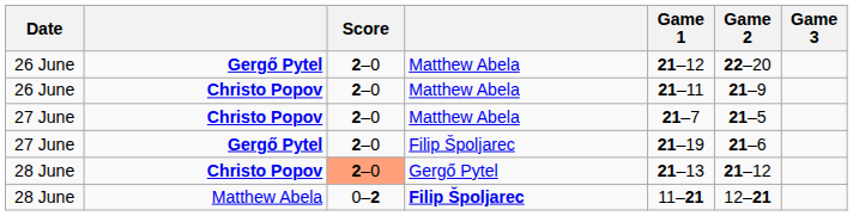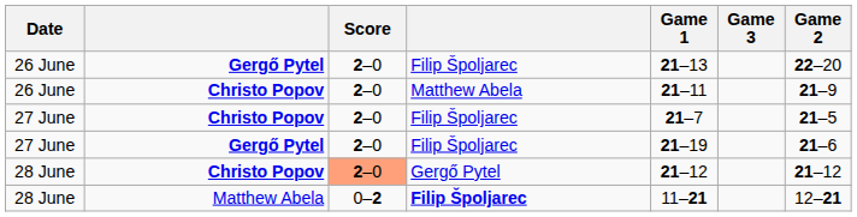columns swapped: Game 2 <-> Game 3
26 June / Gergő Pytel | column 4: Matthew Abela -> Filip Špoljarec
26 June / Gergő Pytel | Game 1: 21–12 -> 21–13
27 June / Christo Popov | column 4: Matthew Abela -> Filip Špoljarec
28 June / Christo Popov | Game 1: 21–13 -> 21–12
